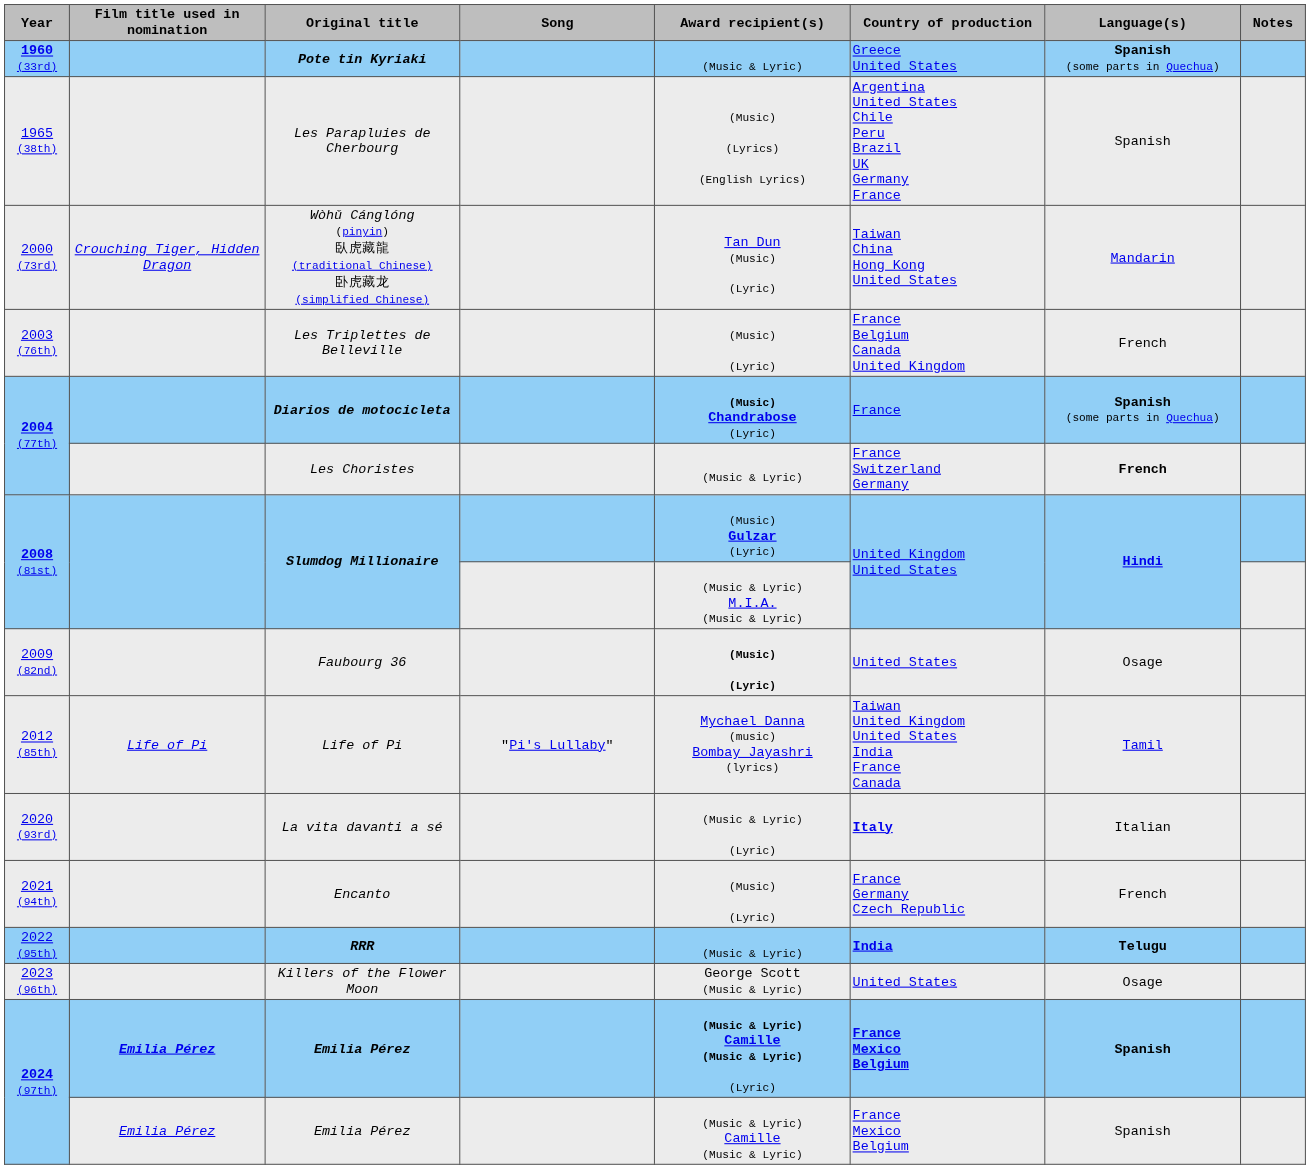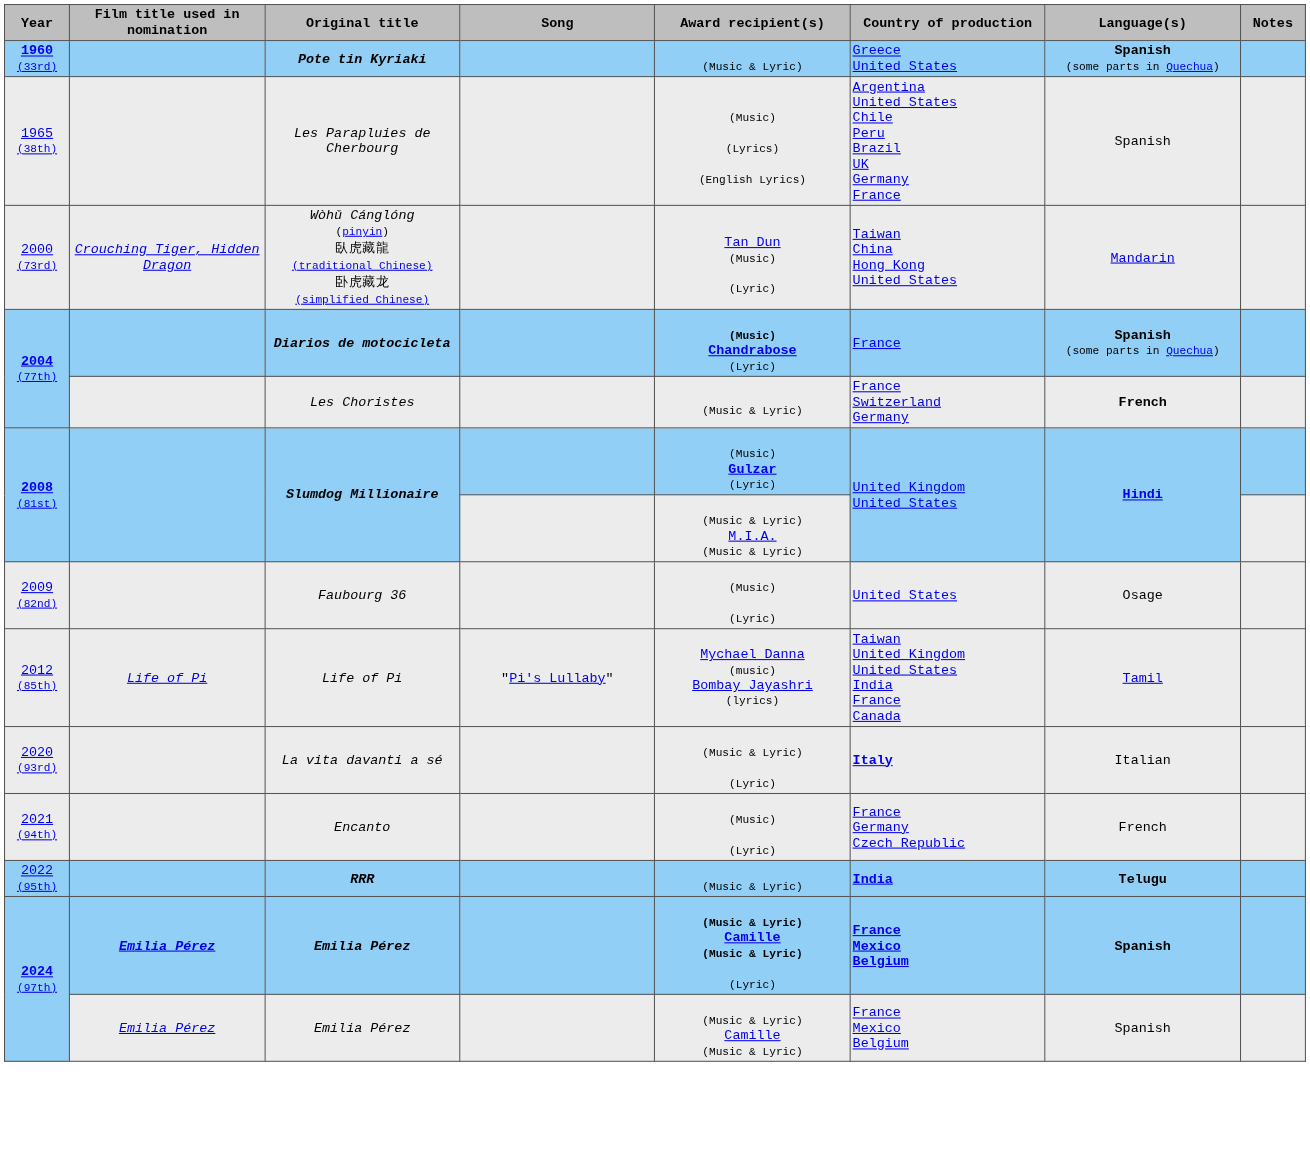- row: 2003 (76th) | Les Triplettes de Belleville | (Music) (Lyric) | France Belgium Canada United Kingdom | French
Faubourg 36 | Award recipient(s): bold -> normal
- row: 2023 (96th) | Killers of the Flower Moon | George Scott (Music & Lyric) | United States | Osage
